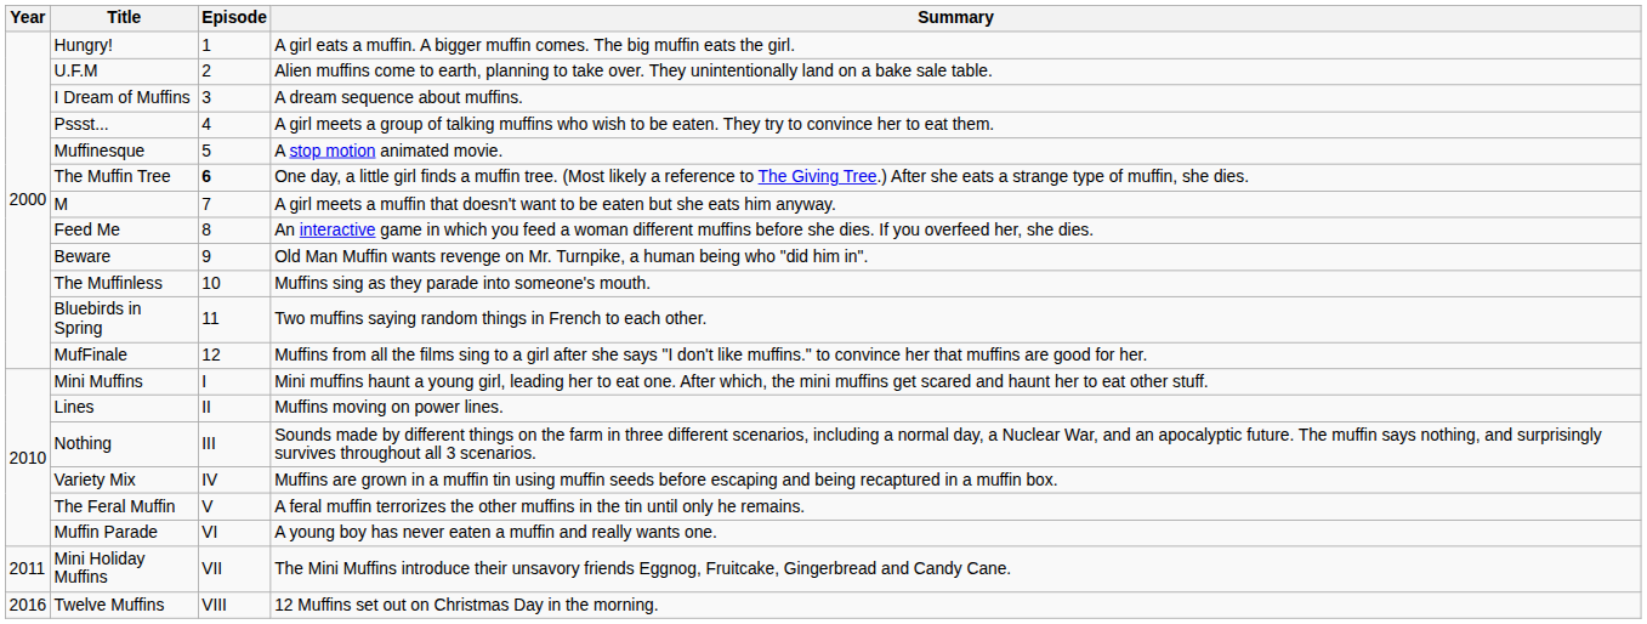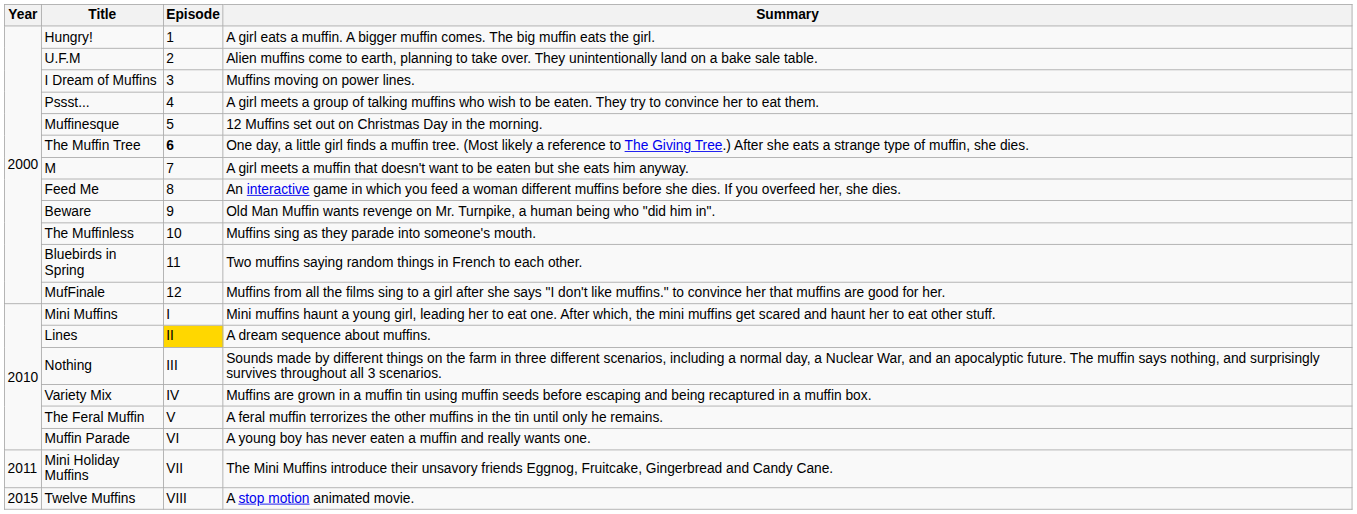I Dream of Muffins | Summary: A dream sequence about muffins. -> Muffins moving on power lines.
Muffinesque | Summary: A stop motion animated movie. -> 12 Muffins set out on Christmas Day in the morning.
Lines | Episode: no background -> gold background
Lines | Summary: Muffins moving on power lines. -> A dream sequence about muffins.
Twelve Muffins | Year: 2016 -> 2015
Twelve Muffins | Summary: 12 Muffins set out on Christmas Day in the morning. -> A stop motion animated movie.
